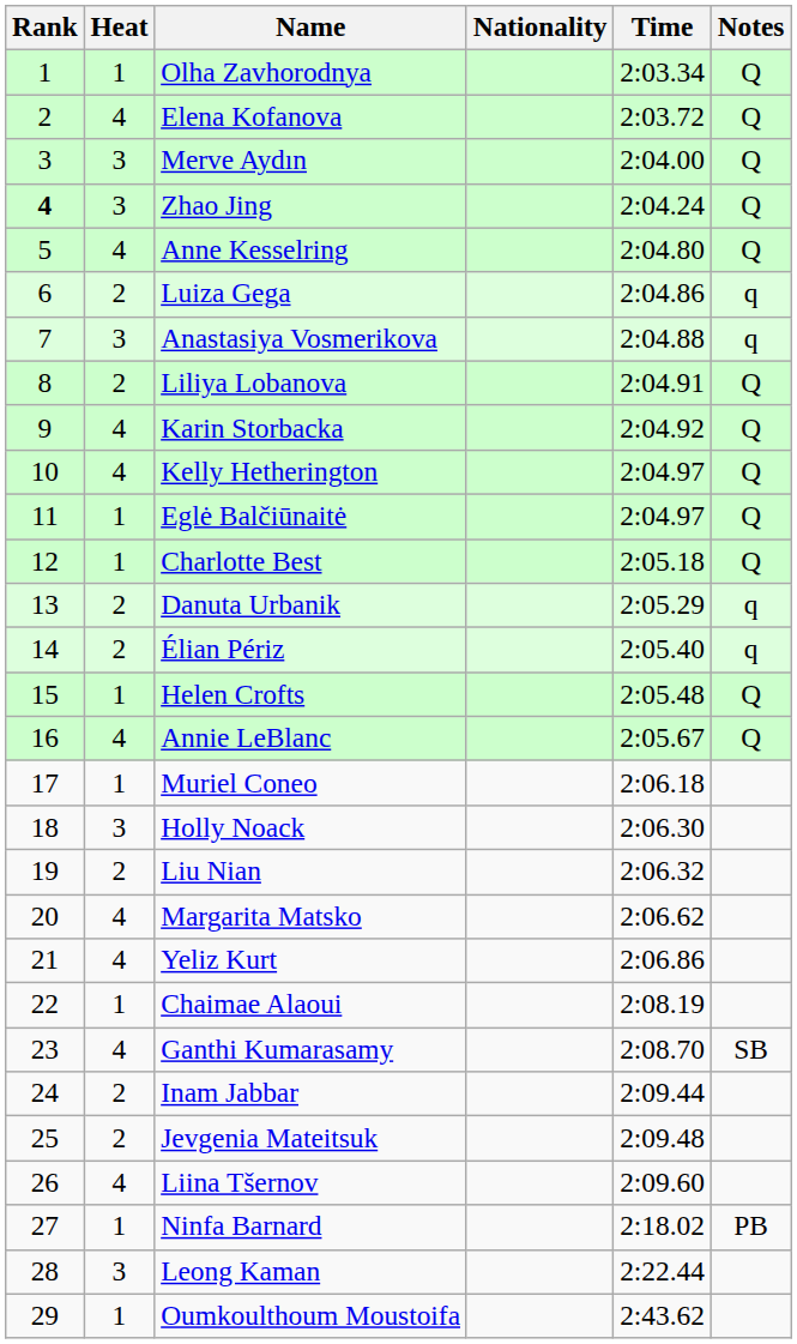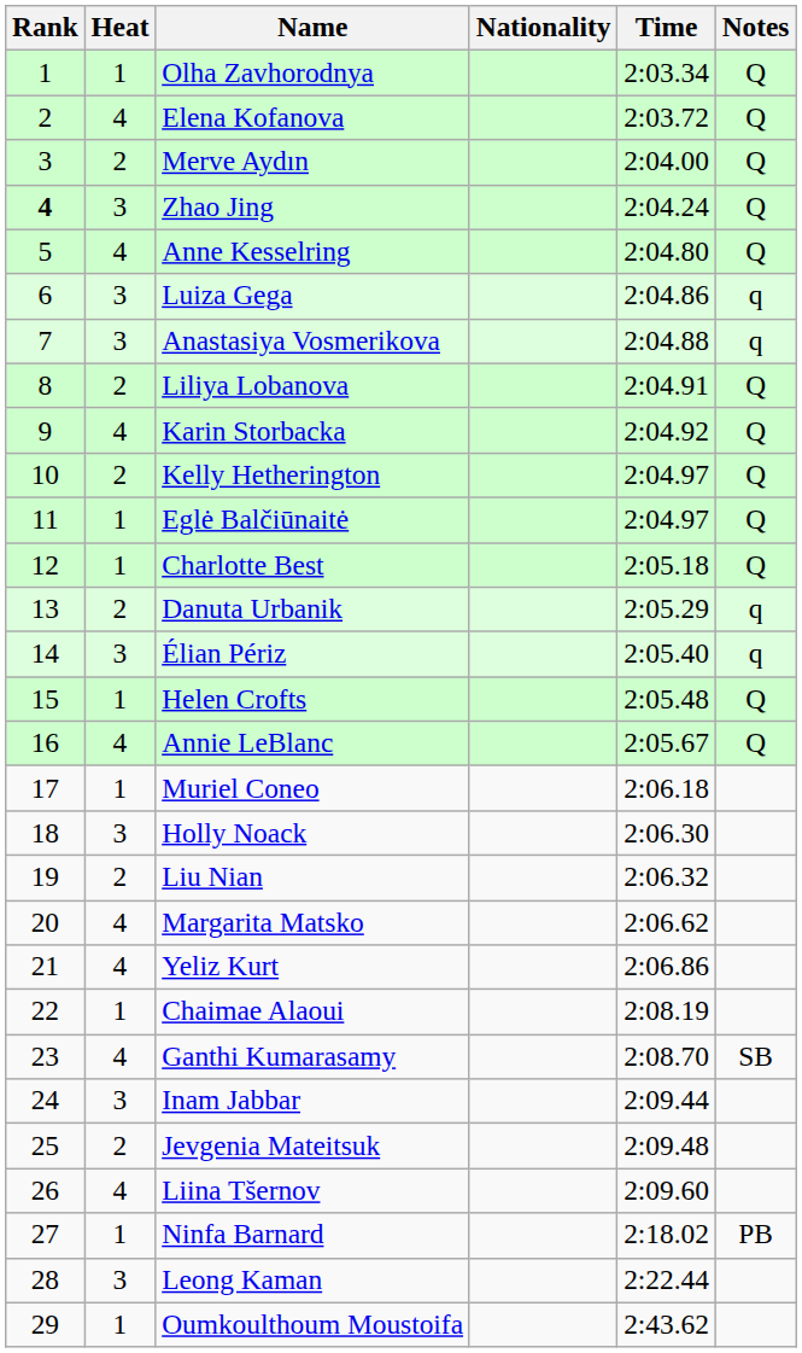Merve Aydın | Heat: 3 -> 2
Luiza Gega | Heat: 2 -> 3
Kelly Hetherington | Heat: 4 -> 2
Élian Périz | Heat: 2 -> 3
Inam Jabbar | Heat: 2 -> 3
